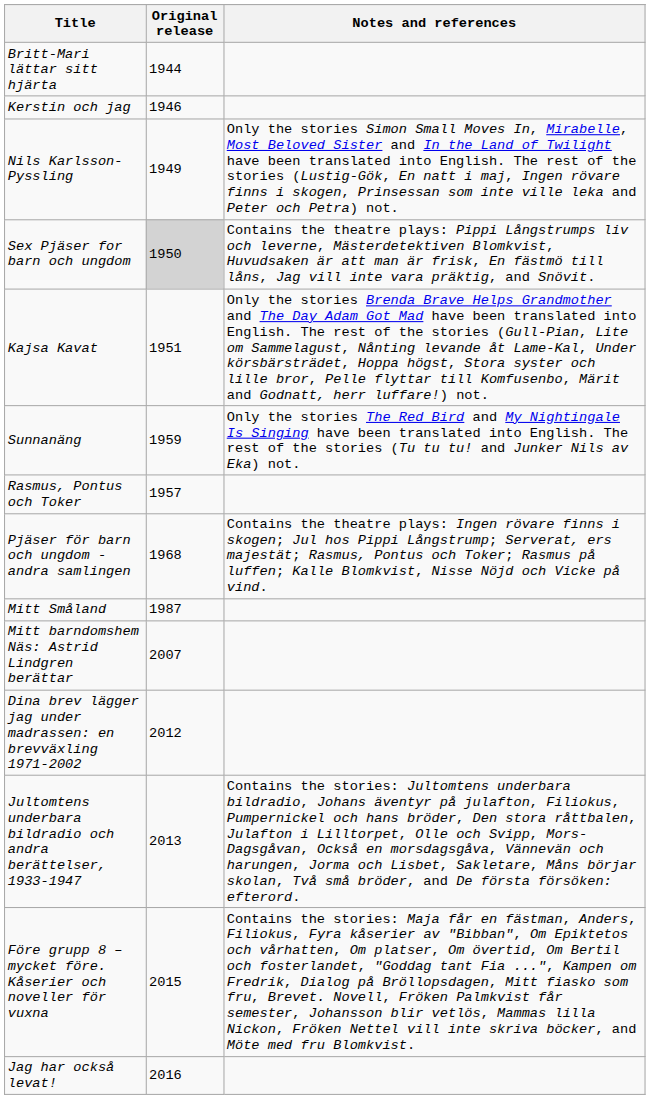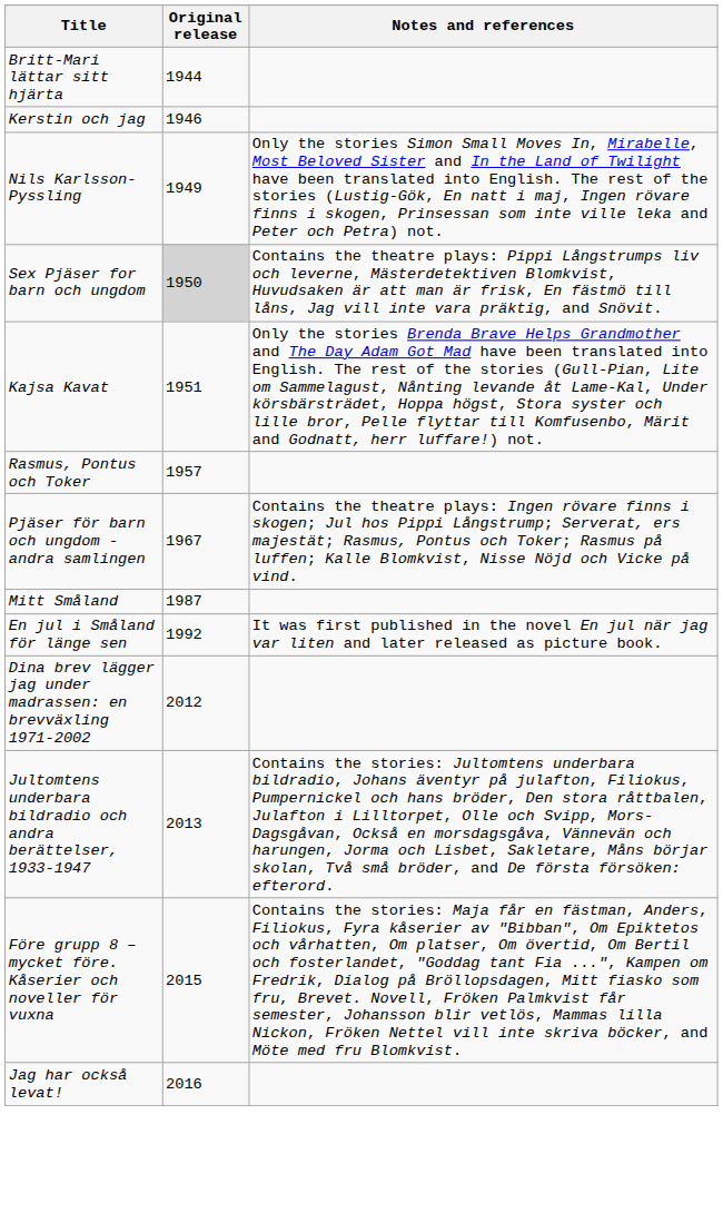- row: Sunnanäng | 1959 | Only the stories The Red Bird and My Nightingale Is Singing have been translated into English. The rest of the stories (Tu tu tu! and Junker Nils av Eka) not.
Pjäser för barn och ungdom - andra samlingen | Original release: 1968 -> 1967
+ row: En jul i Småland för länge sen | 1992 | It was first published in the novel En jul när jag var liten and later released as picture book.
- row: Mitt barndomshem Näs: Astrid Lindgren berättar | 2007
